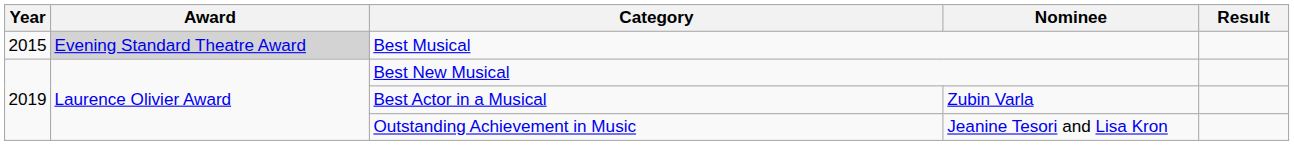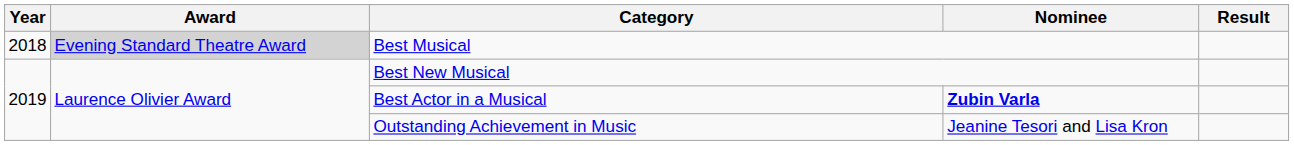Best Musical | Year: 2015 -> 2018
Best Actor in a Musical | Nominee: normal -> bold
